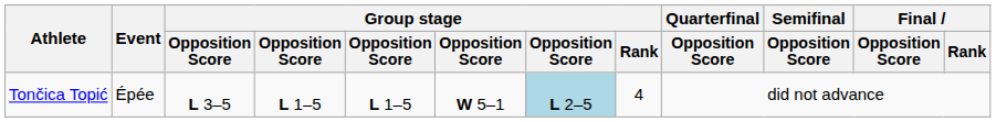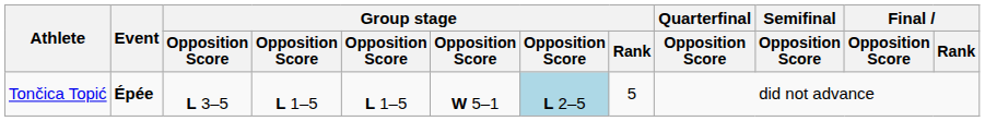Tončica Topić | Event: normal -> bold
Tončica Topić | Group stage / Rank: 4 -> 5
